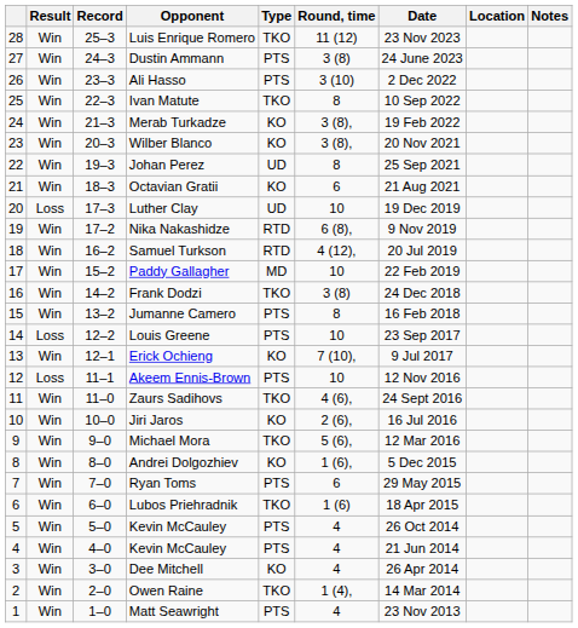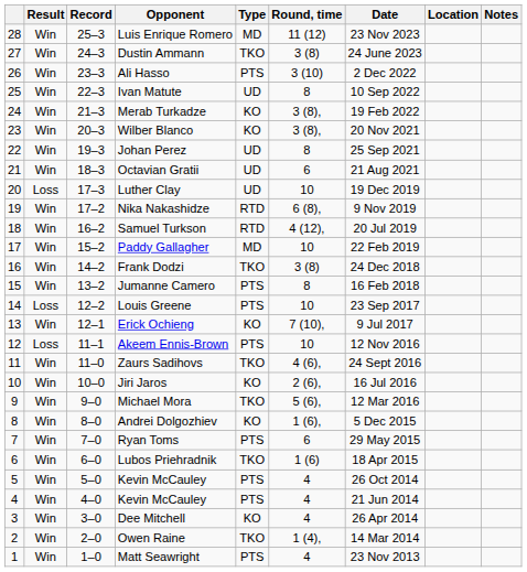Luis Enrique Romero | Type: TKO -> MD
Dustin Ammann | Type: PTS -> TKO
Ivan Matute | Type: TKO -> UD
Octavian Gratii | Type: KO -> UD
